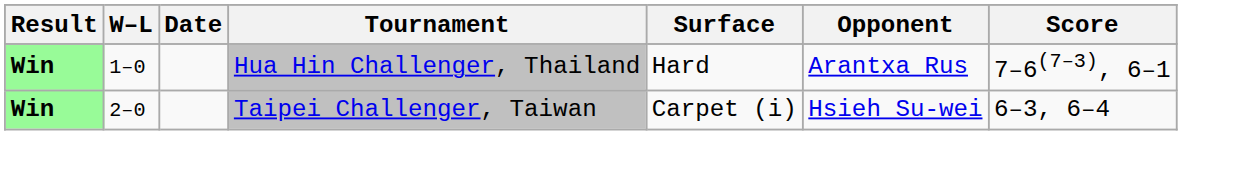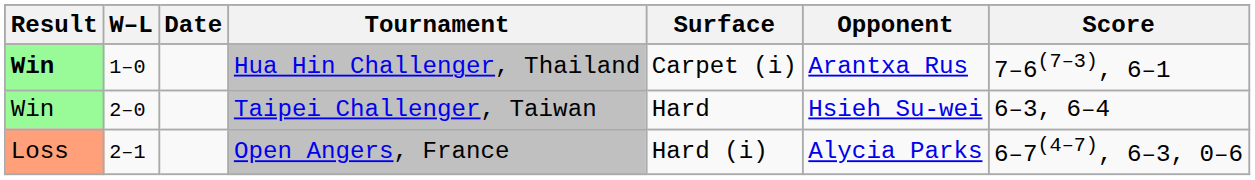Hua Hin Challenger, Thailand | Surface: Hard -> Carpet (i)
Taipei Challenger, Taiwan | Result: bold -> normal
Taipei Challenger, Taiwan | Surface: Carpet (i) -> Hard
+ row: Loss | 2–1 | Open Angers, France | Hard (i) | Alycia Parks | 6–7(4–7), 6–3, 0–6
